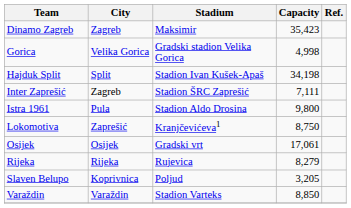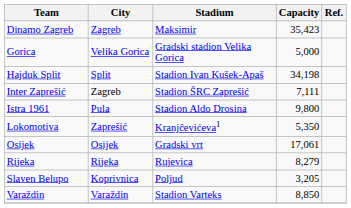Gorica | Capacity: 4,998 -> 5,000
Lokomotiva | Capacity: 8,750 -> 5,350
